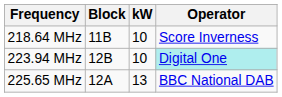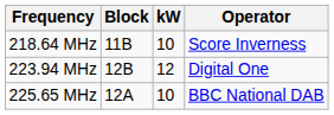223.94 MHz | kW: 10 -> 12
223.94 MHz | Operator: paleturquoise background -> no background
225.65 MHz | kW: 13 -> 10
